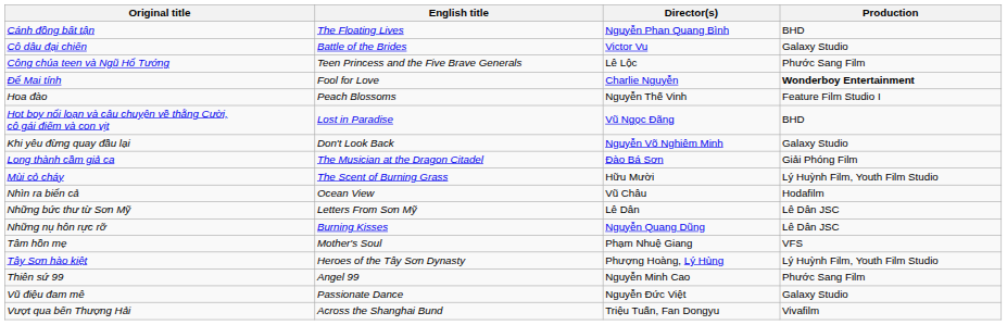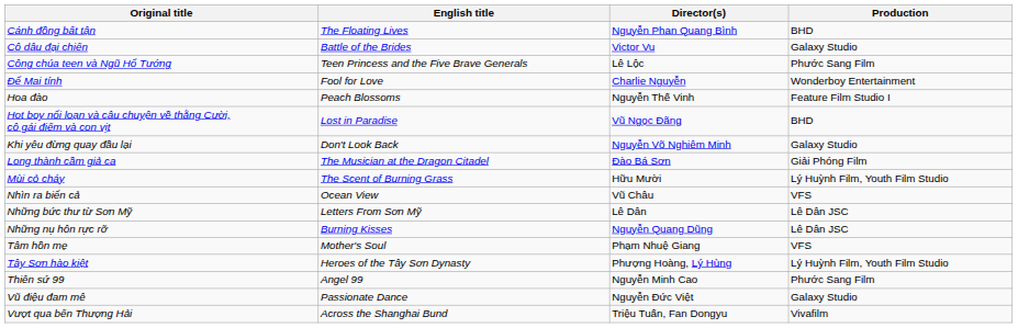Để Mai tính | Production: bold -> normal
Nhìn ra biển cả | Production: Hodafilm -> VFS
